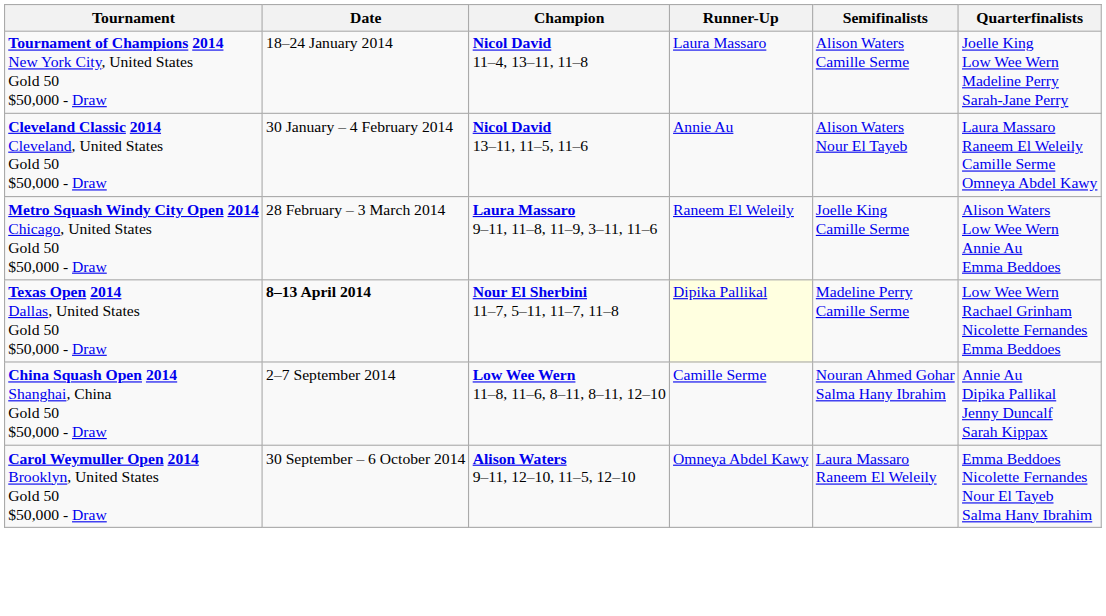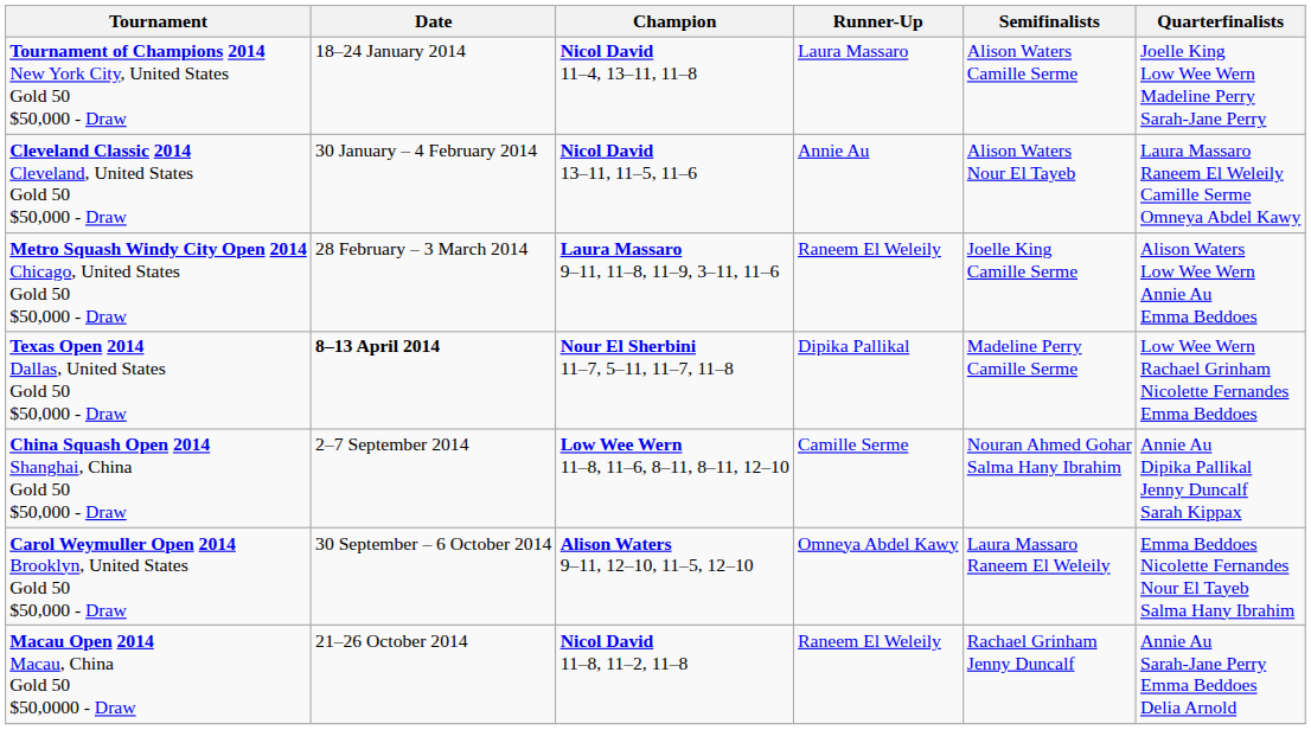Texas Open 2014 Dallas, United States Gold 50 $50,000 - Draw | Runner-Up: lightyellow background -> no background
+ row: Macau Open 2014 Macau, China Gold 50 $50,0000 - Draw | 21–26 October 2014 | Nicol David 11–8, 11–2, 11–8 | Raneem El Weleily | Rachael Grinham Jenny Duncalf | Annie Au Sarah-Jane Perry Emma Beddoes Delia Arnold
